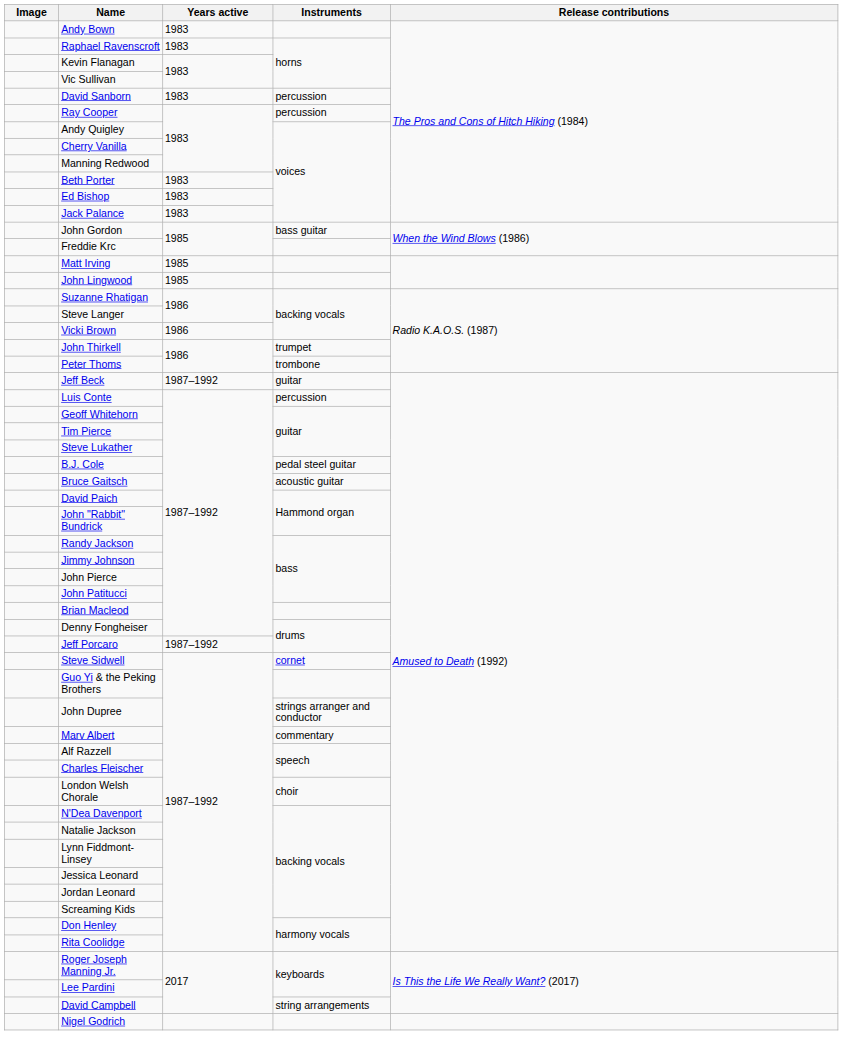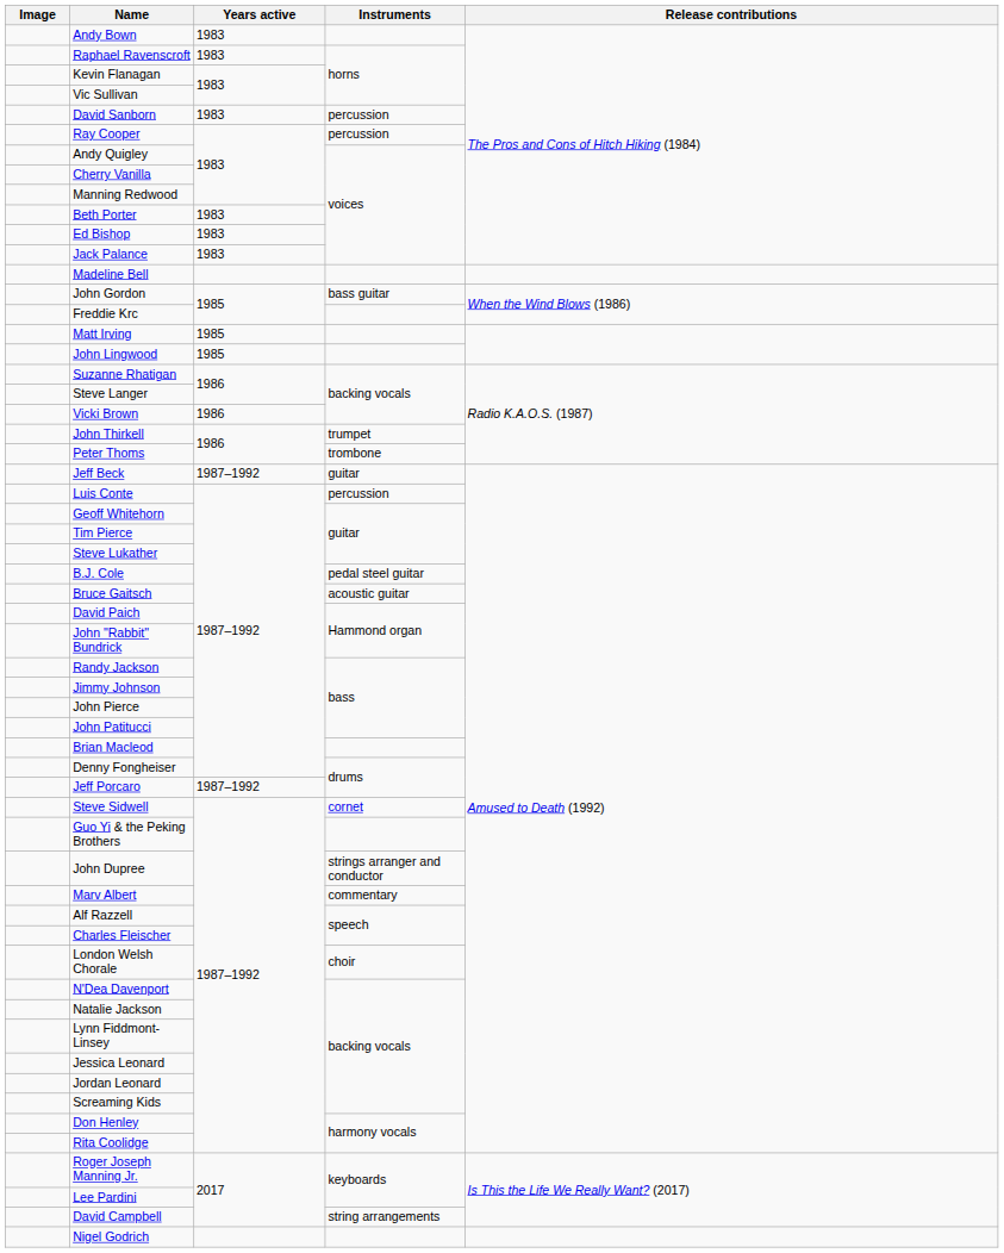+ row: Madeline Bell
